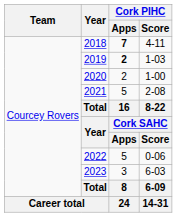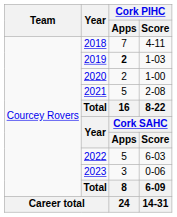2018 | Cork PIHC / Apps: bold -> normal
2022 | Cork PIHC / Score: 0-06 -> 6-03
2023 | Cork PIHC / Score: 6-03 -> 0-06
